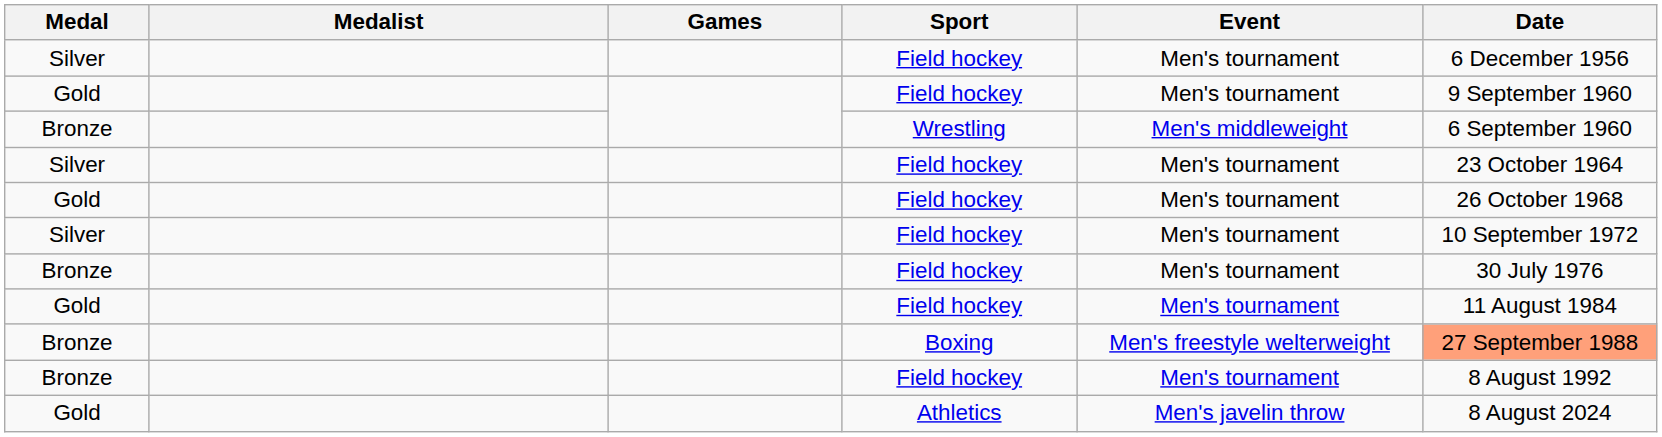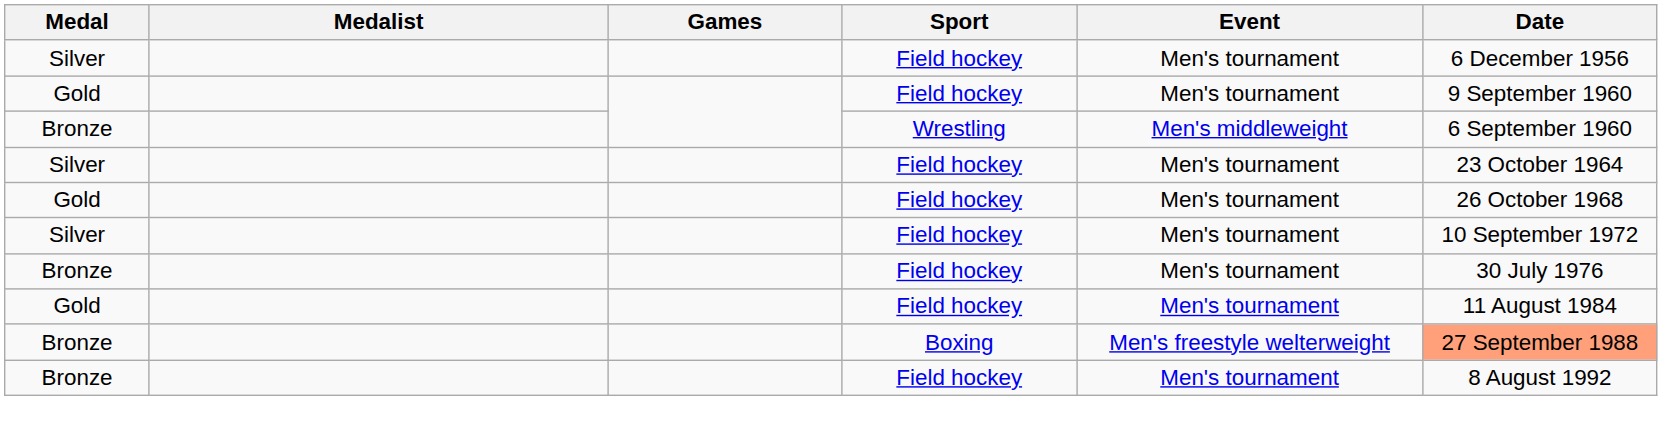- row: Gold | Athletics | Men's javelin throw | 8 August 2024
